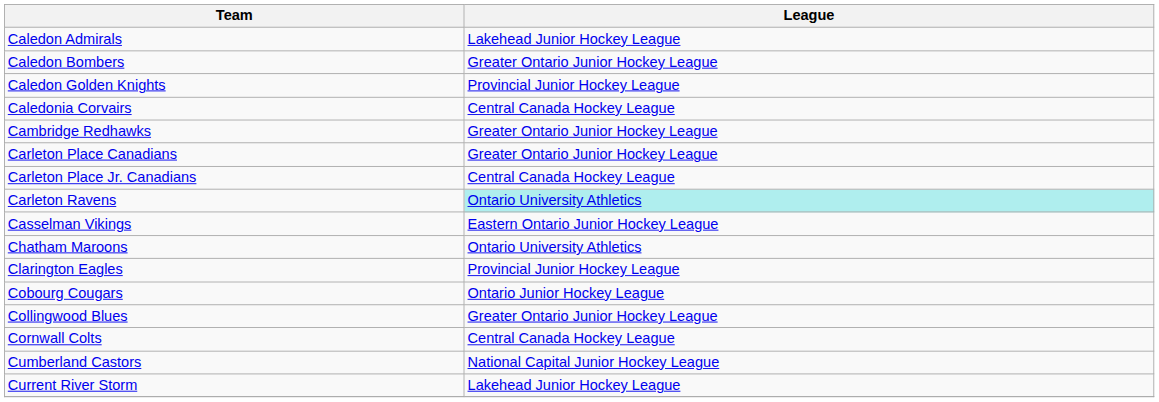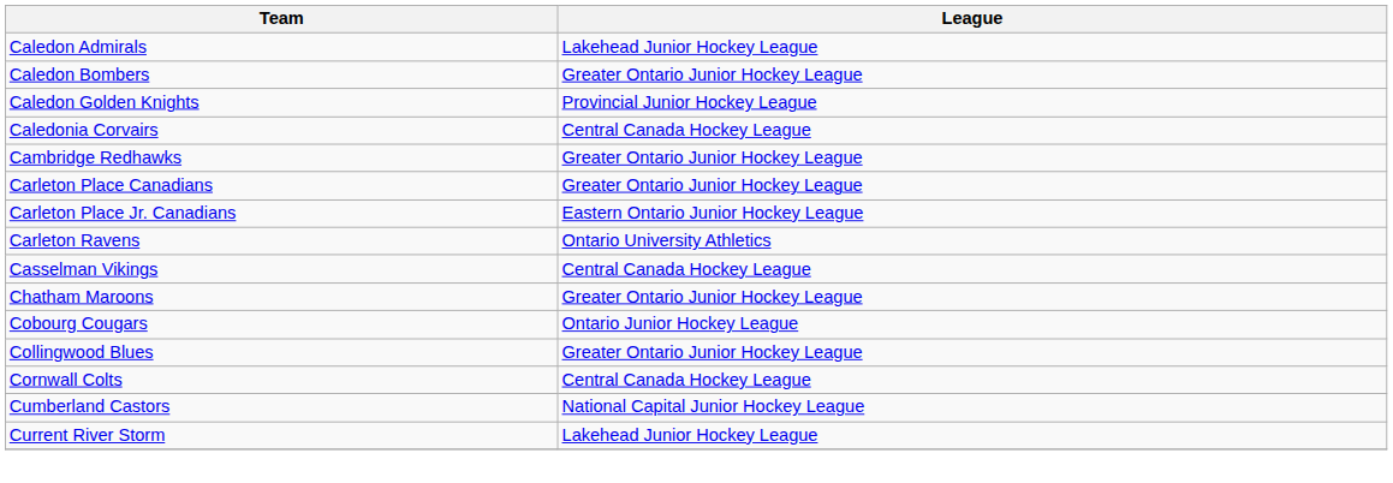Carleton Place Jr. Canadians | League: Central Canada Hockey League -> Eastern Ontario Junior Hockey League
Carleton Ravens | League: paleturquoise background -> no background
Casselman Vikings | League: Eastern Ontario Junior Hockey League -> Central Canada Hockey League
Chatham Maroons | League: Ontario University Athletics -> Greater Ontario Junior Hockey League
- row: Clarington Eagles | Provincial Junior Hockey League
